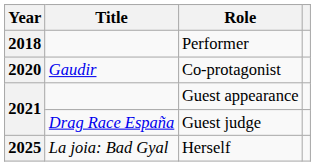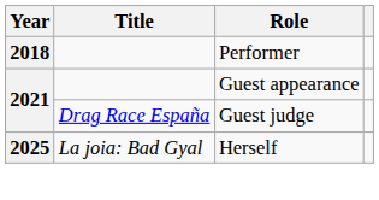- row: 2020 | Gaudir | Co-protagonist
